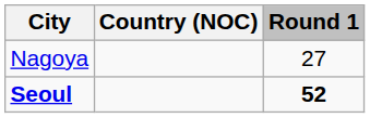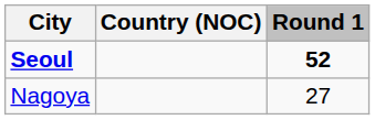rows swapped: Seoul <-> Nagoya
